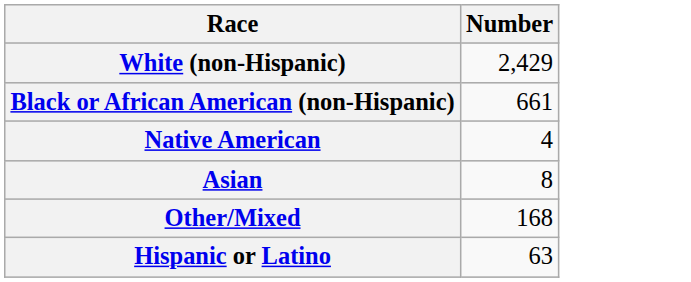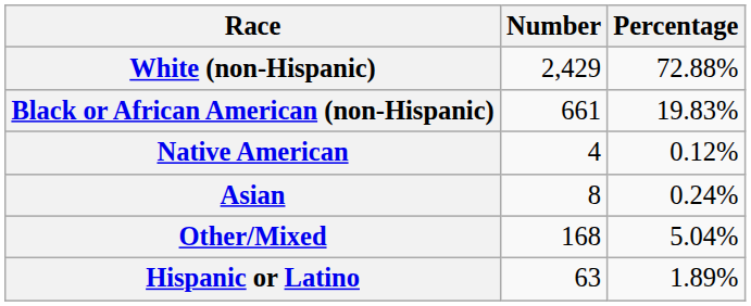+ column: Percentage | 72.88% | 19.83% | 0.12% | 0.24% | 5.04% | 1.89%
